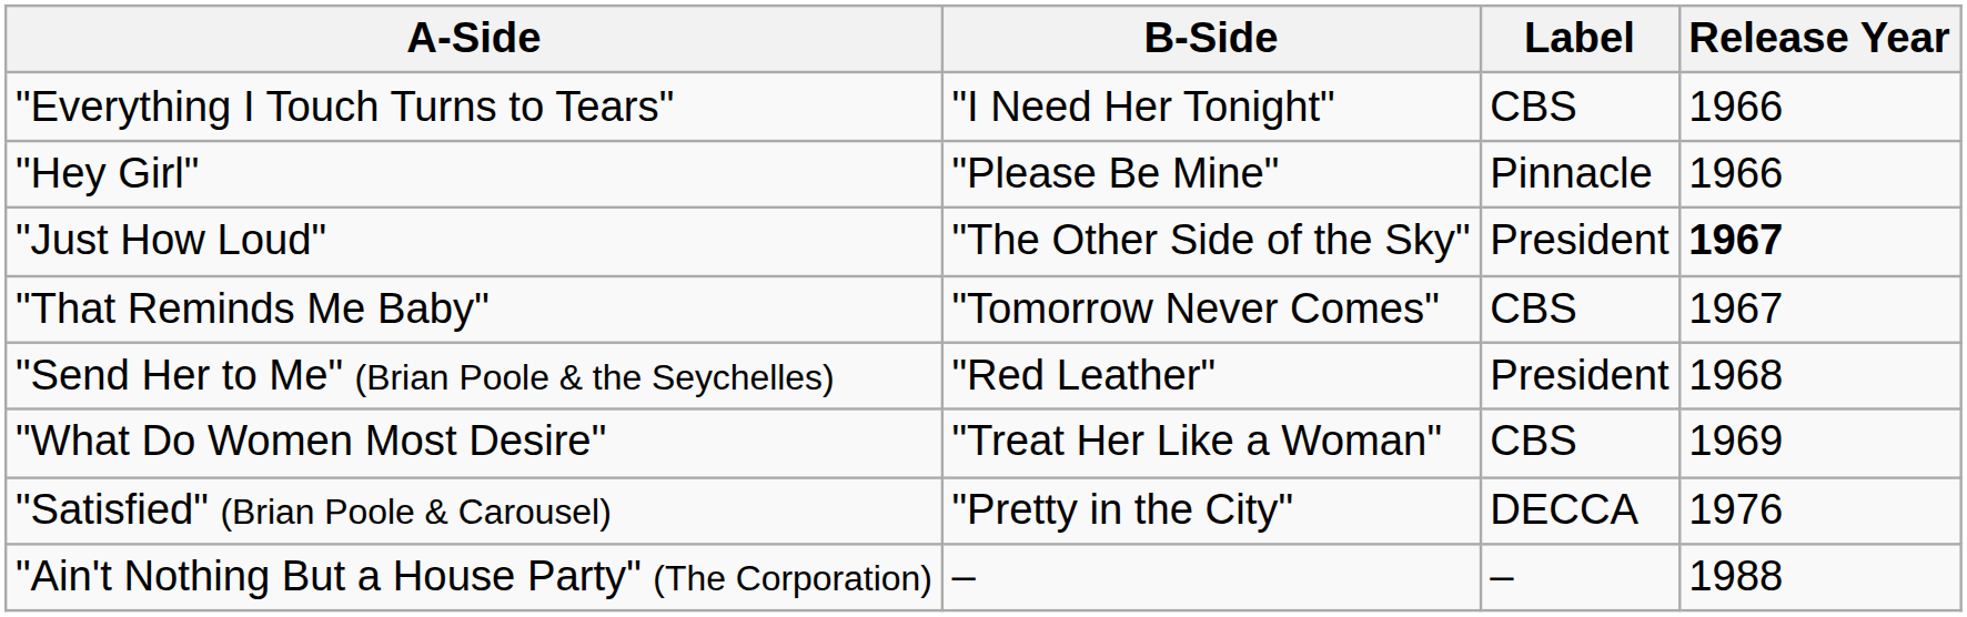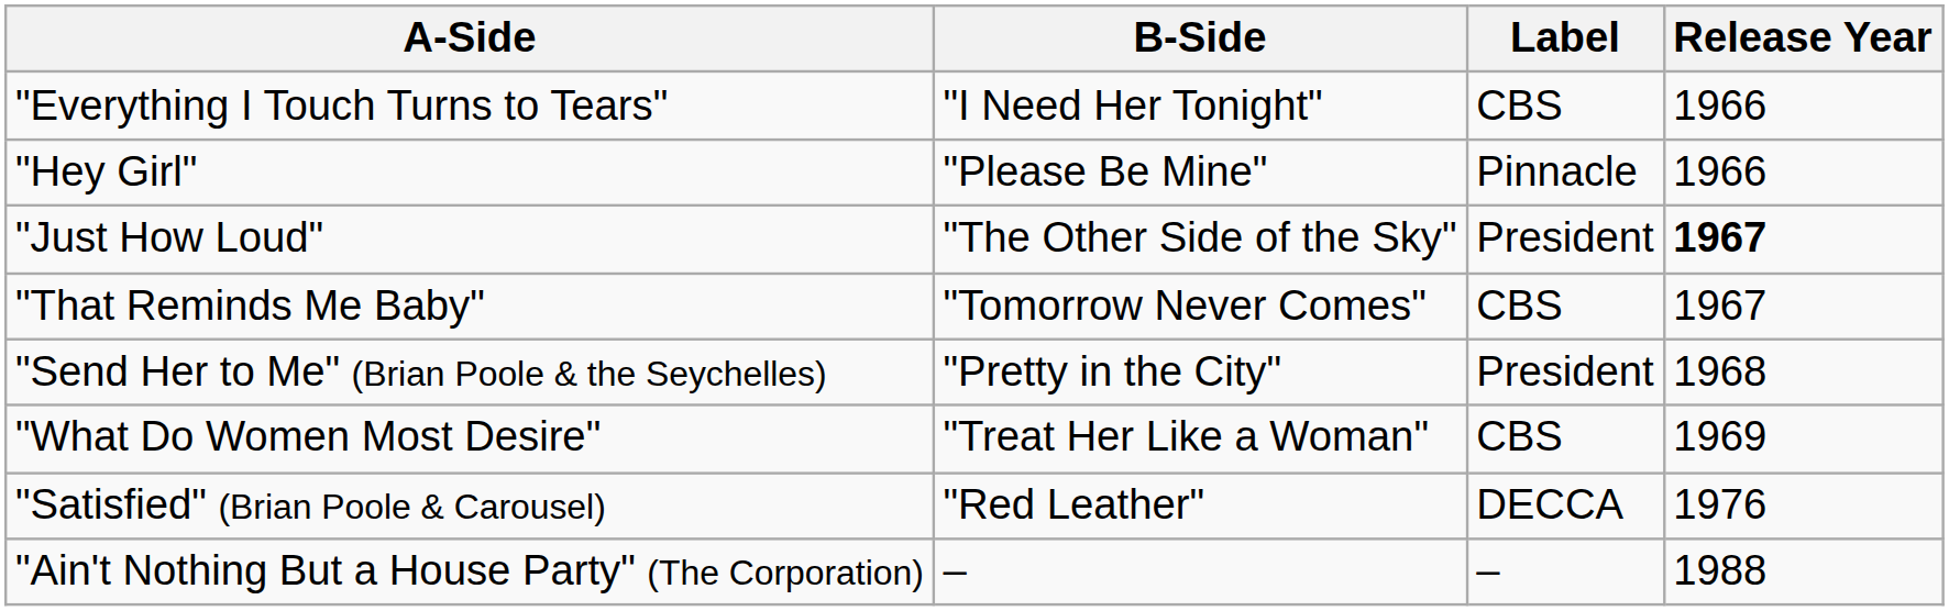"Send Her to Me" (Brian Poole & the Seychelles) | B-Side: "Red Leather" -> "Pretty in the City"
"Satisfied" (Brian Poole & Carousel) | B-Side: "Pretty in the City" -> "Red Leather"
